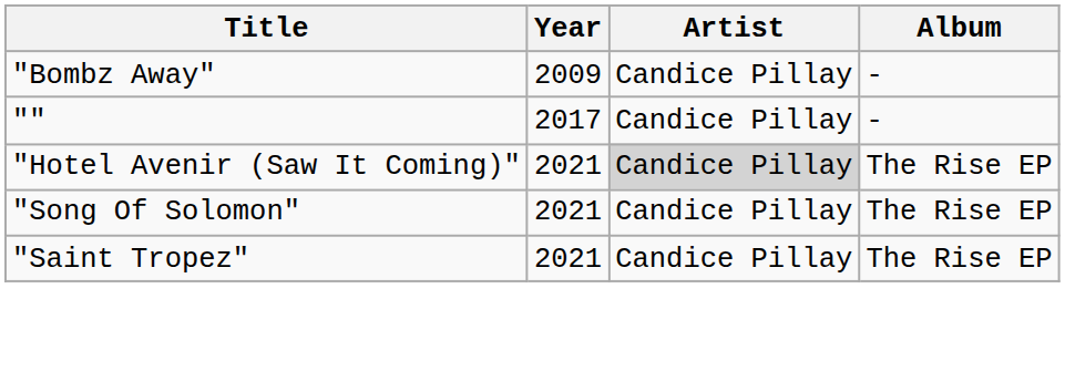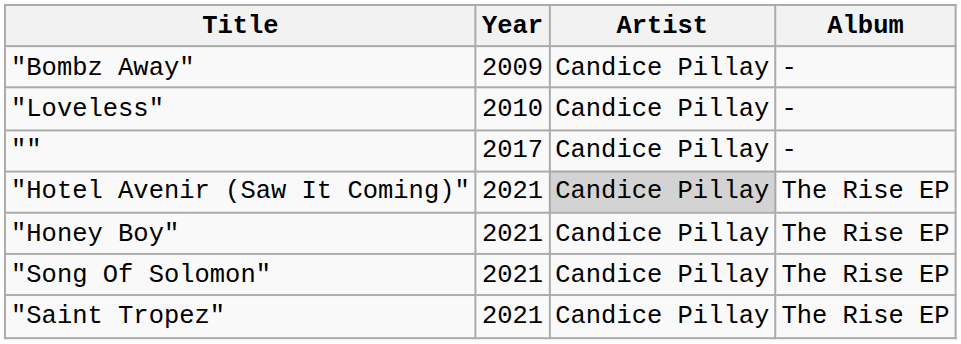+ row: "Loveless" | 2010 | Candice Pillay | -
+ row: "Honey Boy" | 2021 | Candice Pillay | The Rise EP
